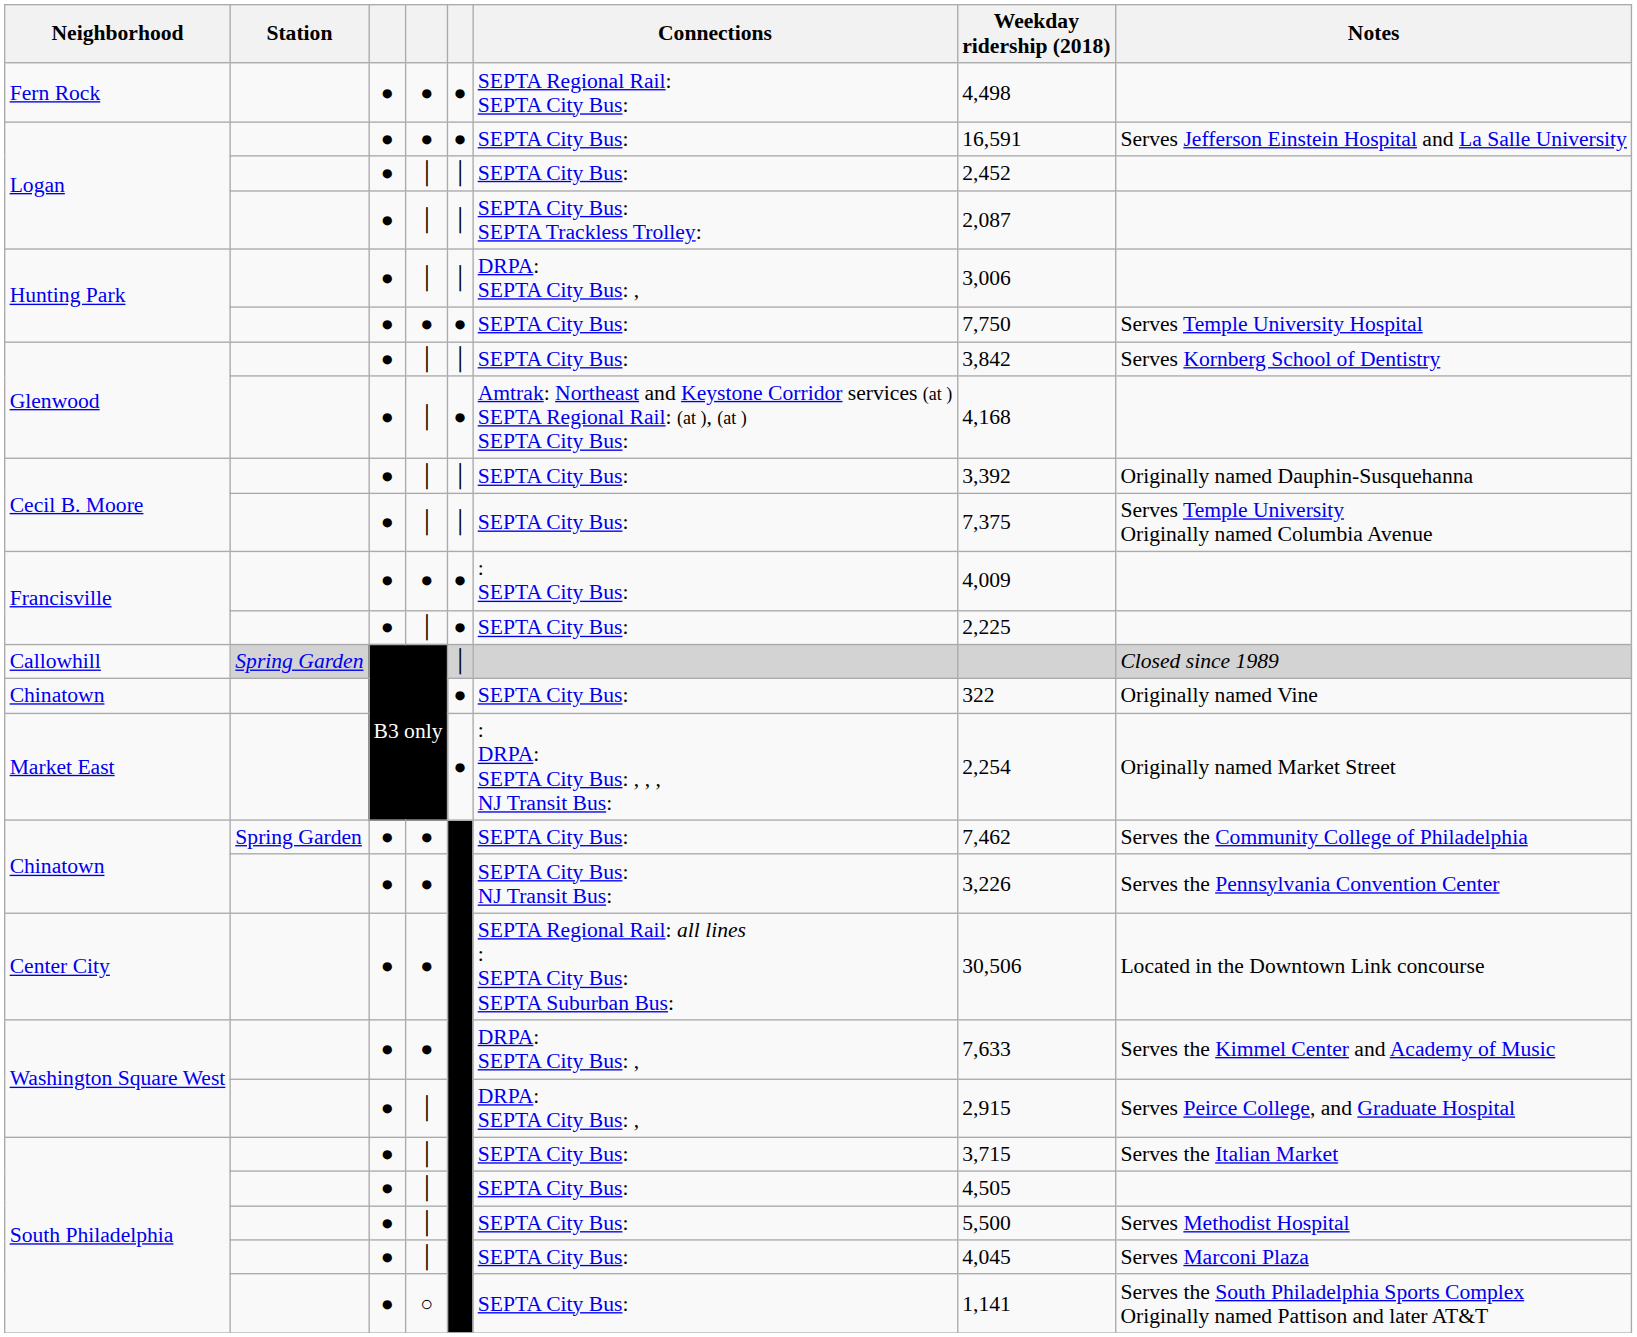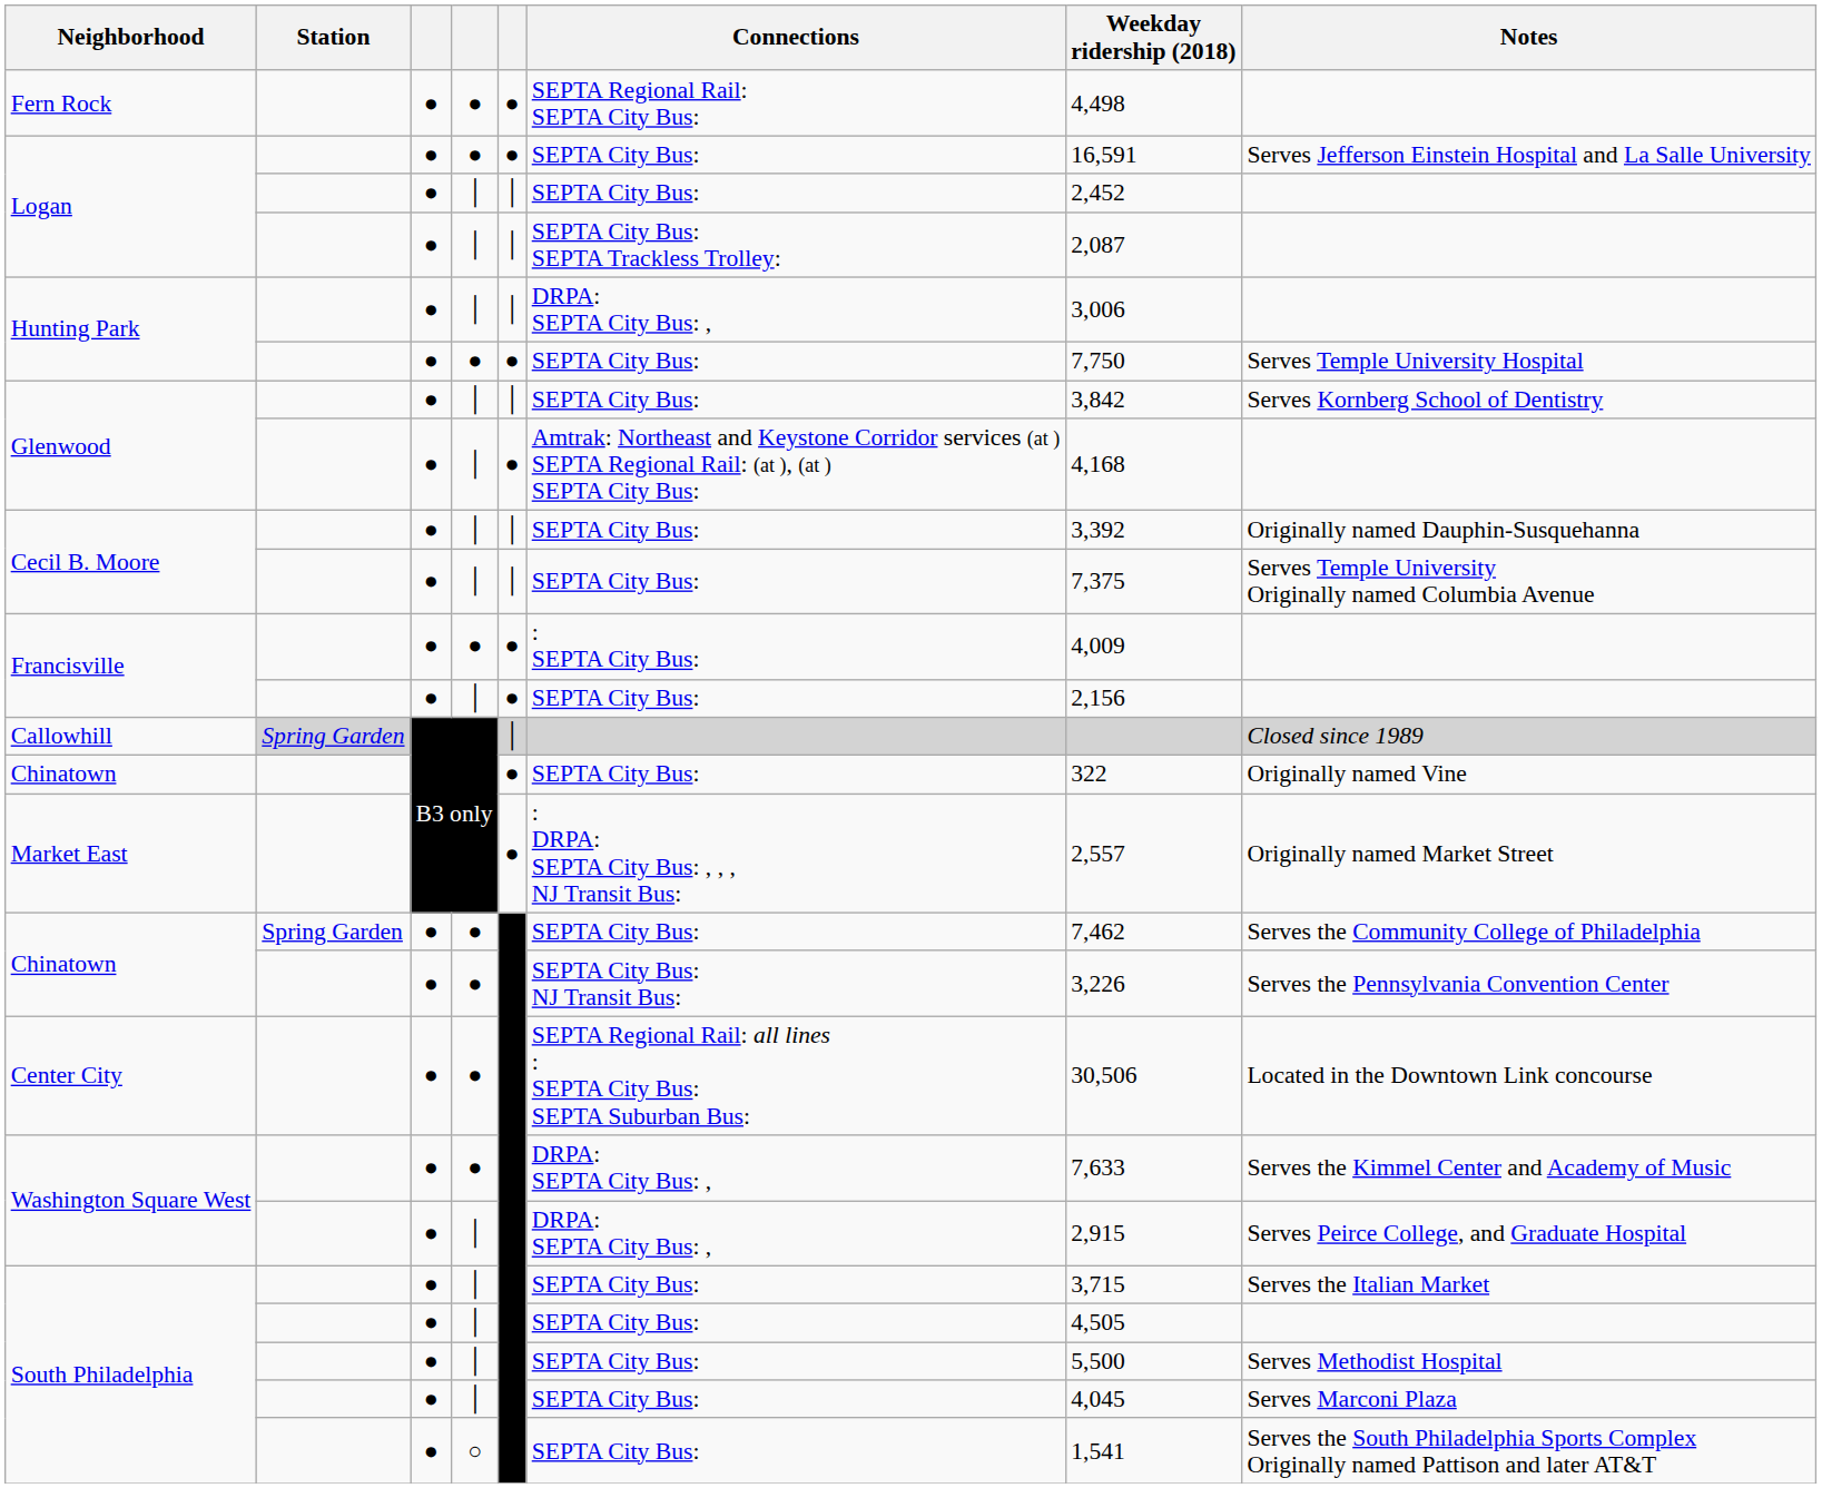Francisville / │ | Weekday ridership (2018): 2,225 -> 2,156
Market East | Weekday ridership (2018): 2,254 -> 2,557
South Philadelphia / ○ | Weekday ridership (2018): 1,141 -> 1,541
